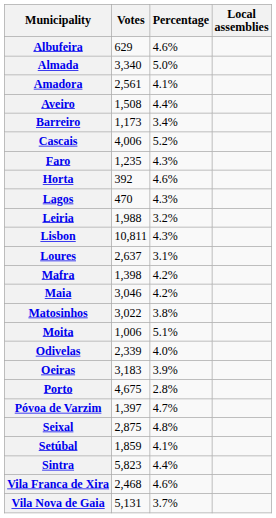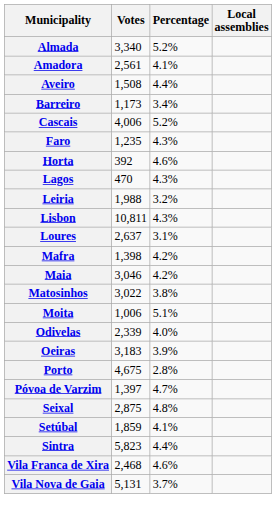- row: Albufeira | 629 | 4.6%
Almada | Percentage: 5.0% -> 5.2%
